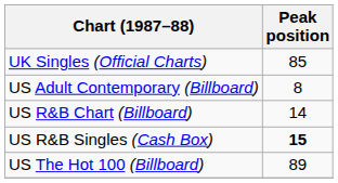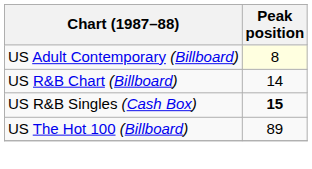- row: UK Singles (Official Charts) | 85
US Adult Contemporary (Billboard) | Peak position: no background -> lightyellow background
